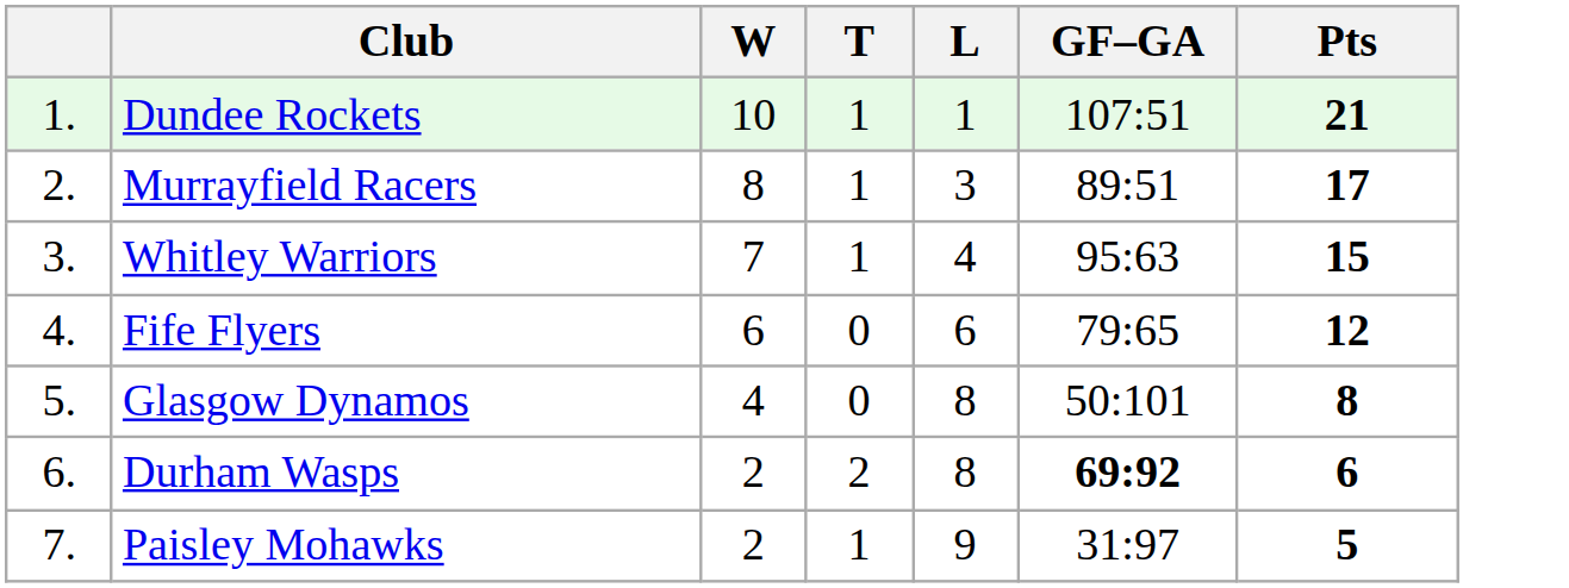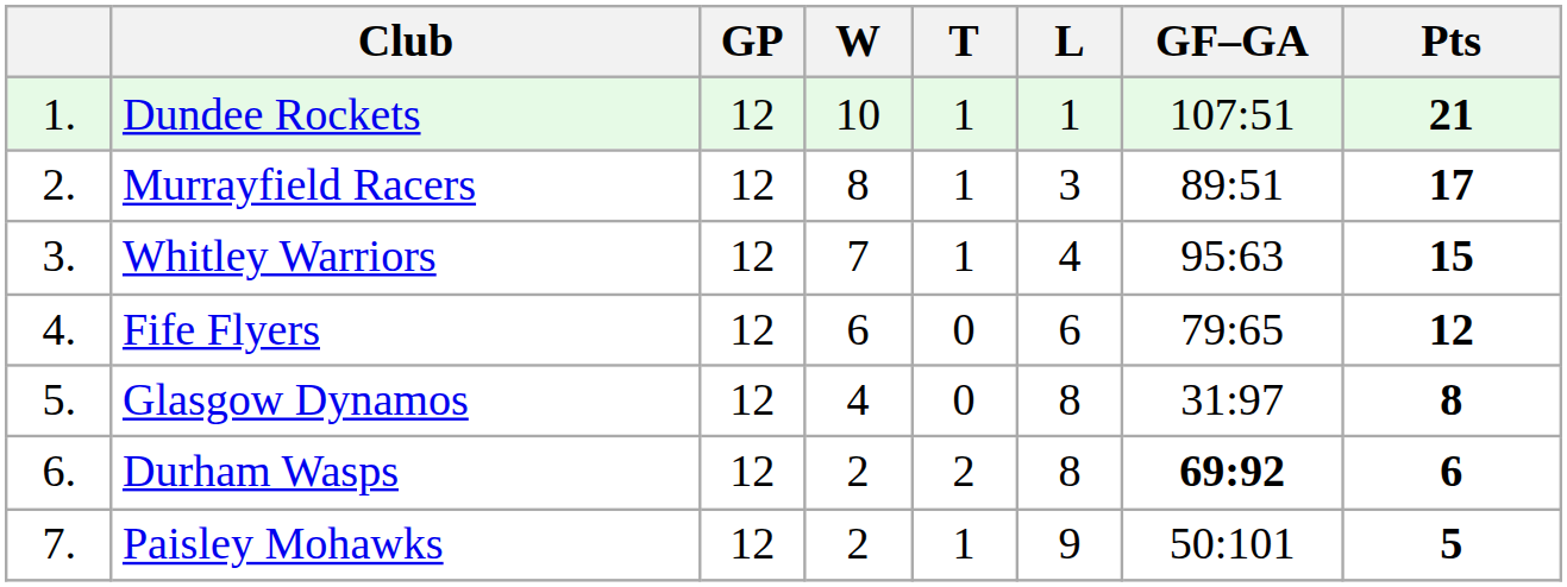+ column: GP | 12 | 12 | 12 | 12 | 12 | 12 | 12
Glasgow Dynamos | GF–GA: 50:101 -> 31:97
Paisley Mohawks | GF–GA: 31:97 -> 50:101
